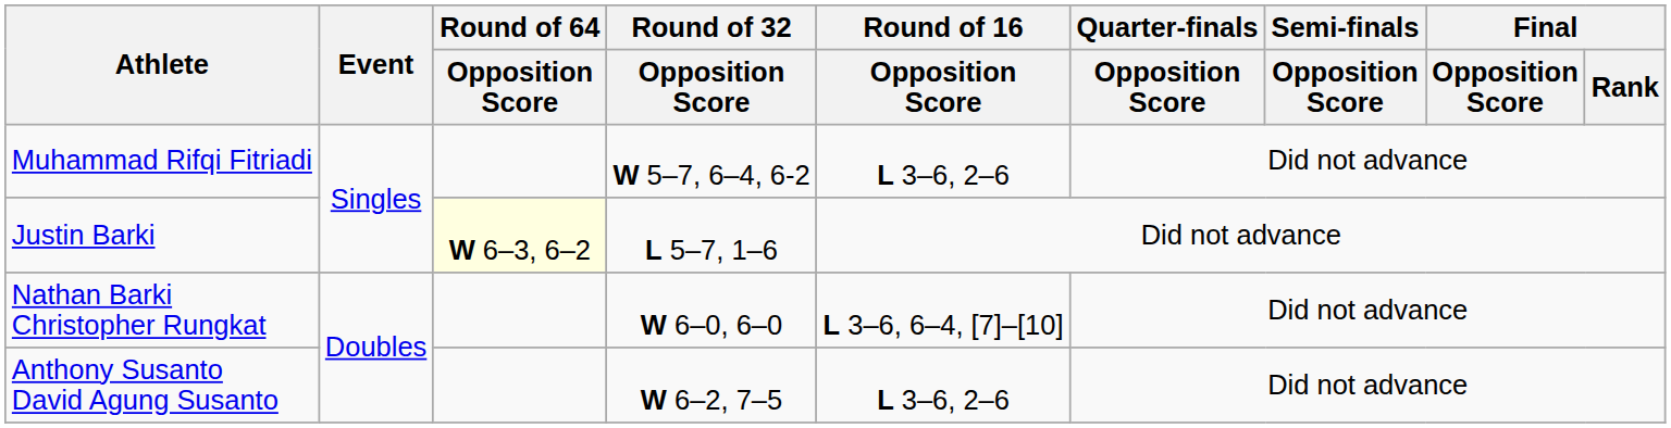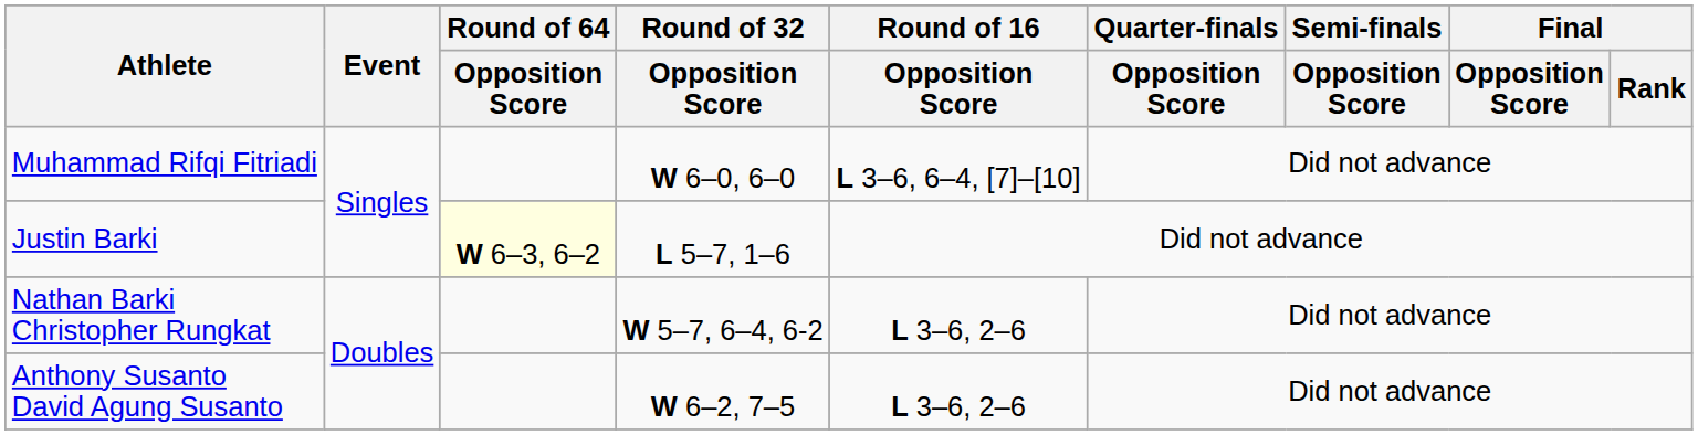Muhammad Rifqi Fitriadi | Round of 32 / Opposition Score: W 5–7, 6–4, 6-2 -> W 6–0, 6–0
Muhammad Rifqi Fitriadi | Round of 16 / Opposition Score: L 3–6, 2–6 -> L 3–6, 6–4, [7]–[10]
Nathan Barki Christopher Rungkat | Round of 32 / Opposition Score: W 6–0, 6–0 -> W 5–7, 6–4, 6-2
Nathan Barki Christopher Rungkat | Round of 16 / Opposition Score: L 3–6, 6–4, [7]–[10] -> L 3–6, 2–6
